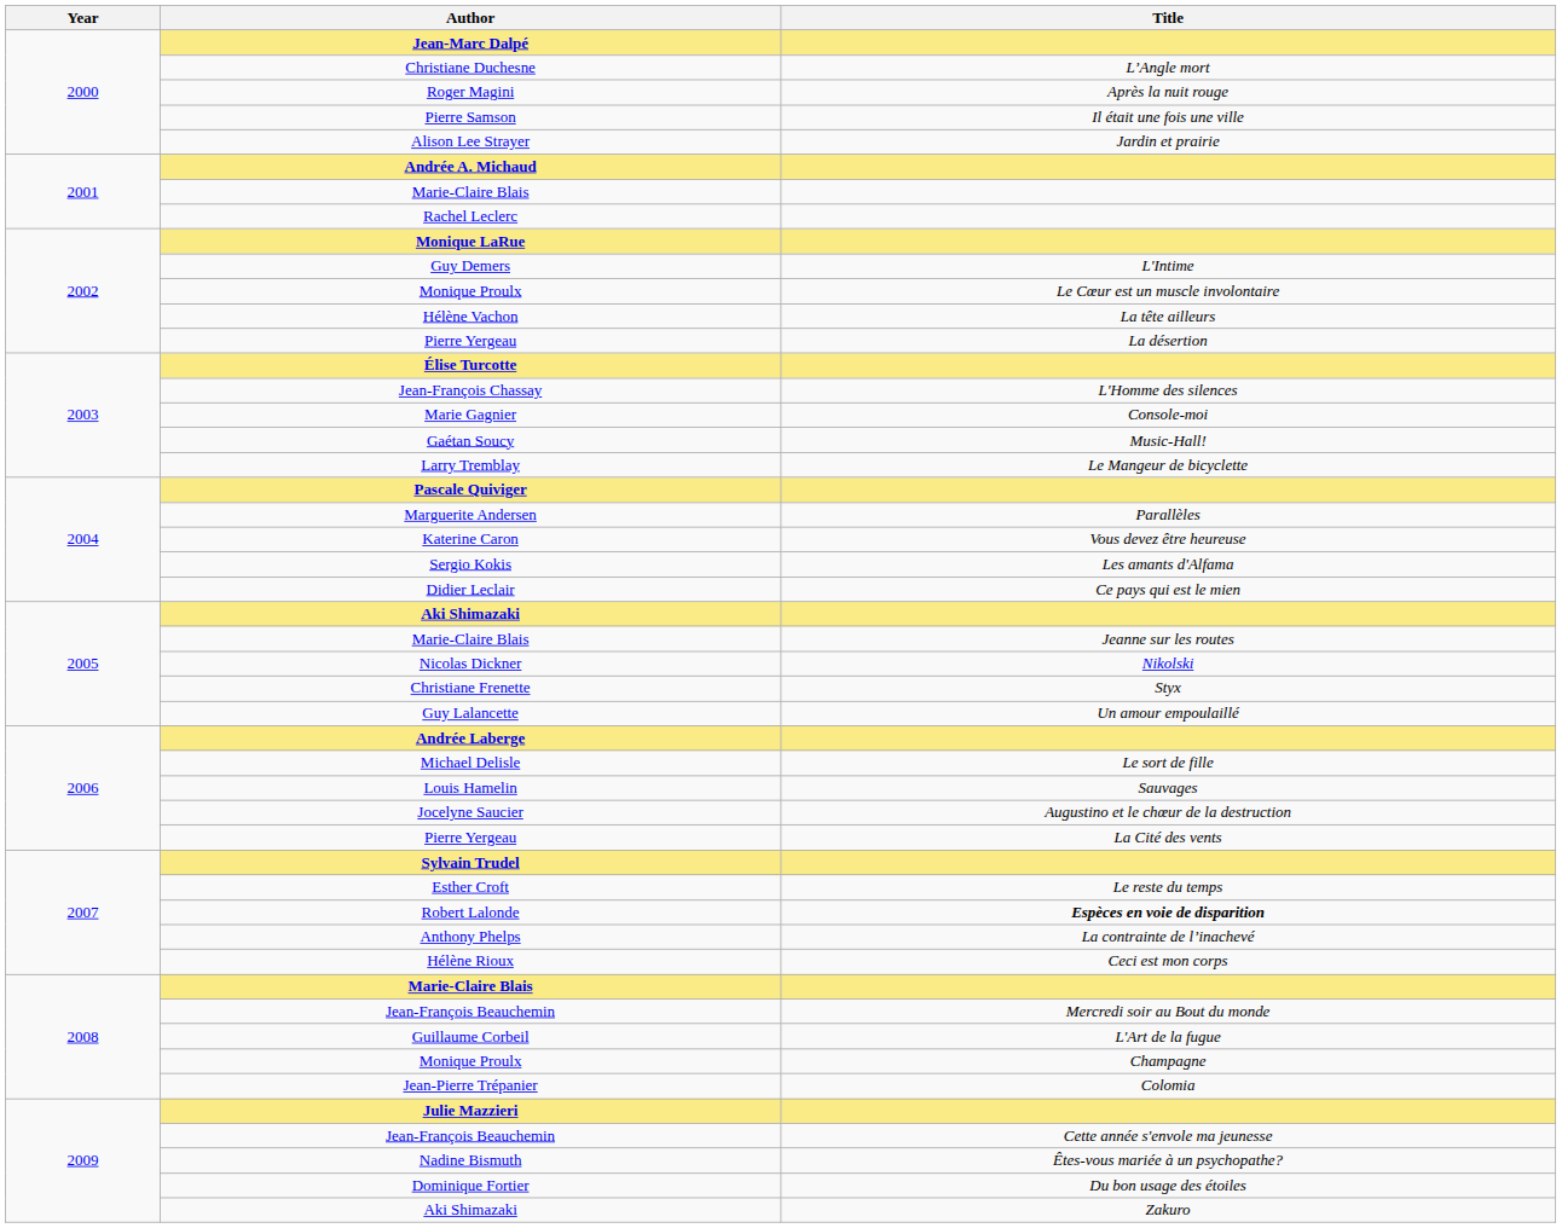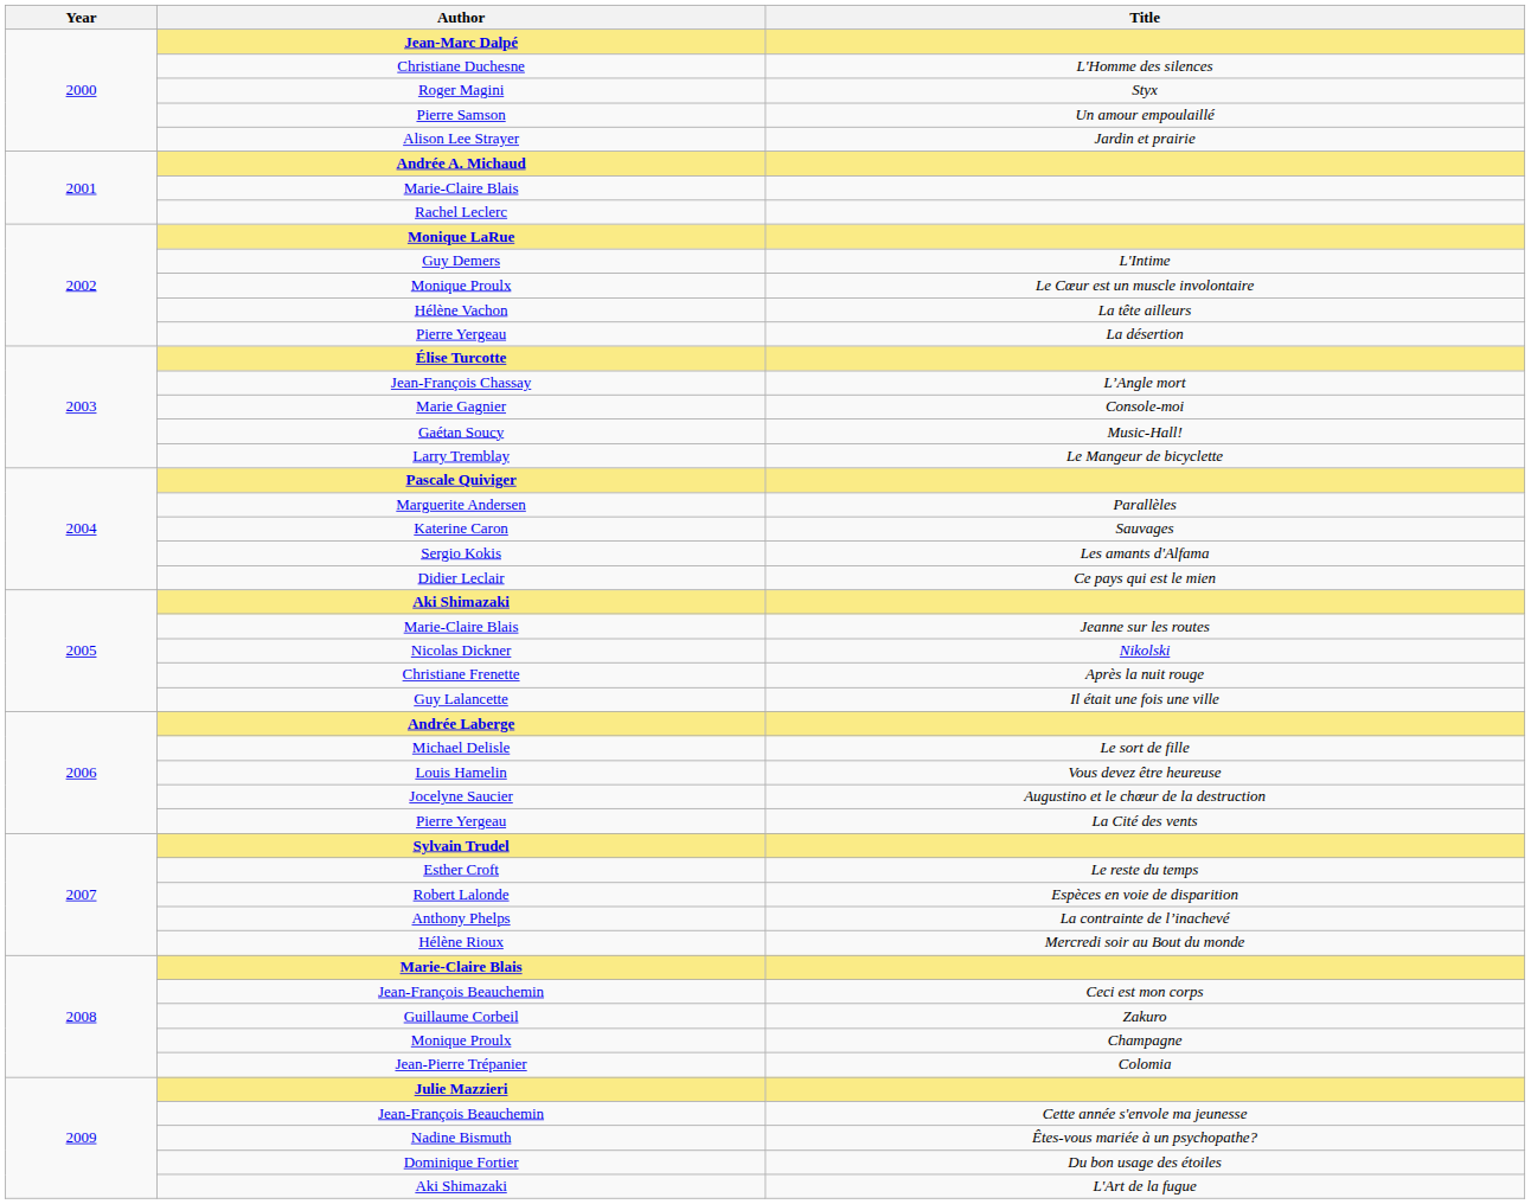Christiane Duchesne | Title: L’Angle mort -> L'Homme des silences
Roger Magini | Title: Après la nuit rouge -> Styx
Pierre Samson | Title: Il était une fois une ville -> Un amour empoulaillé
Jean-François Chassay | Title: L'Homme des silences -> L’Angle mort
Katerine Caron | Title: Vous devez être heureuse -> Sauvages
Christiane Frenette | Title: Styx -> Après la nuit rouge
Guy Lalancette | Title: Un amour empoulaillé -> Il était une fois une ville
Louis Hamelin | Title: Sauvages -> Vous devez être heureuse
Robert Lalonde | Title: bold -> normal
Hélène Rioux | Title: Ceci est mon corps -> Mercredi soir au Bout du monde
2008 / Jean-François Beauchemin | Title: Mercredi soir au Bout du monde -> Ceci est mon corps
Guillaume Corbeil | Title: L'Art de la fugue -> Zakuro
2009 / Aki Shimazaki | Title: Zakuro -> L'Art de la fugue
